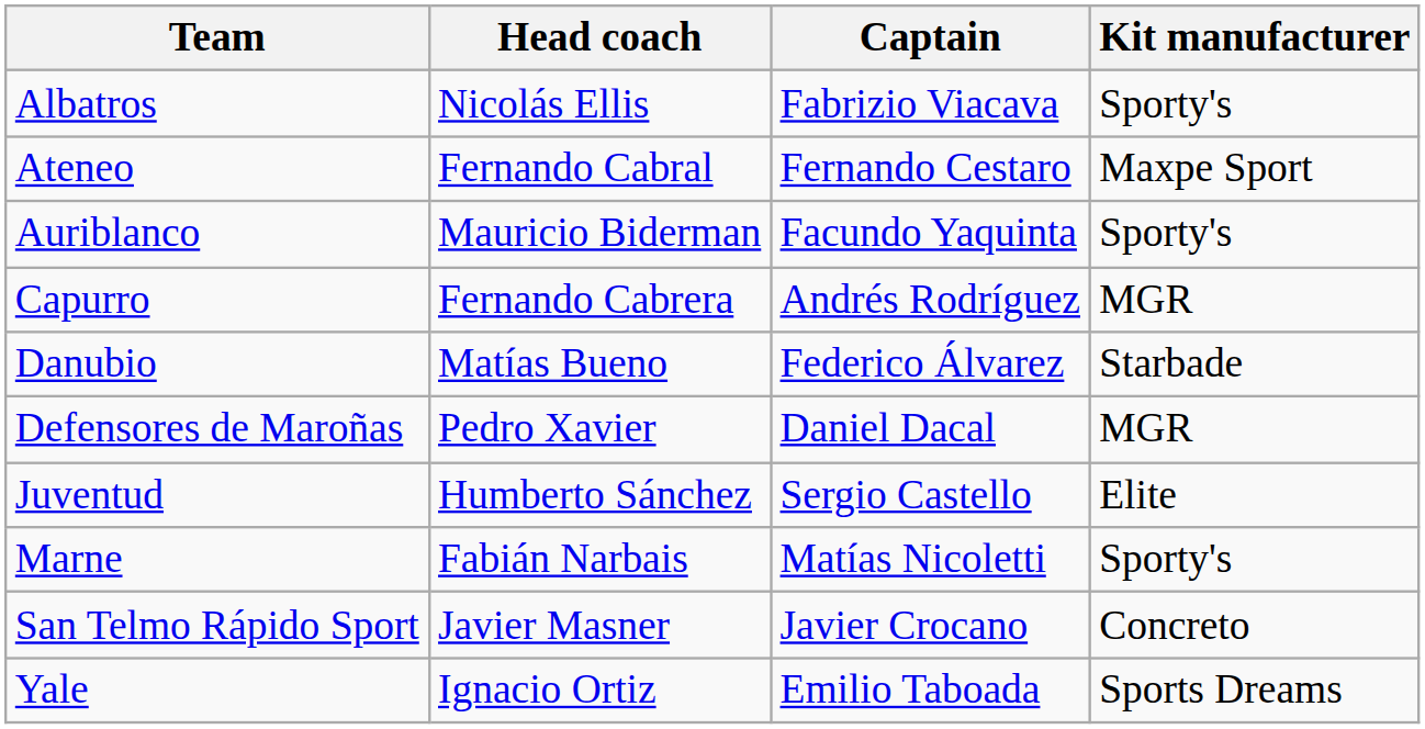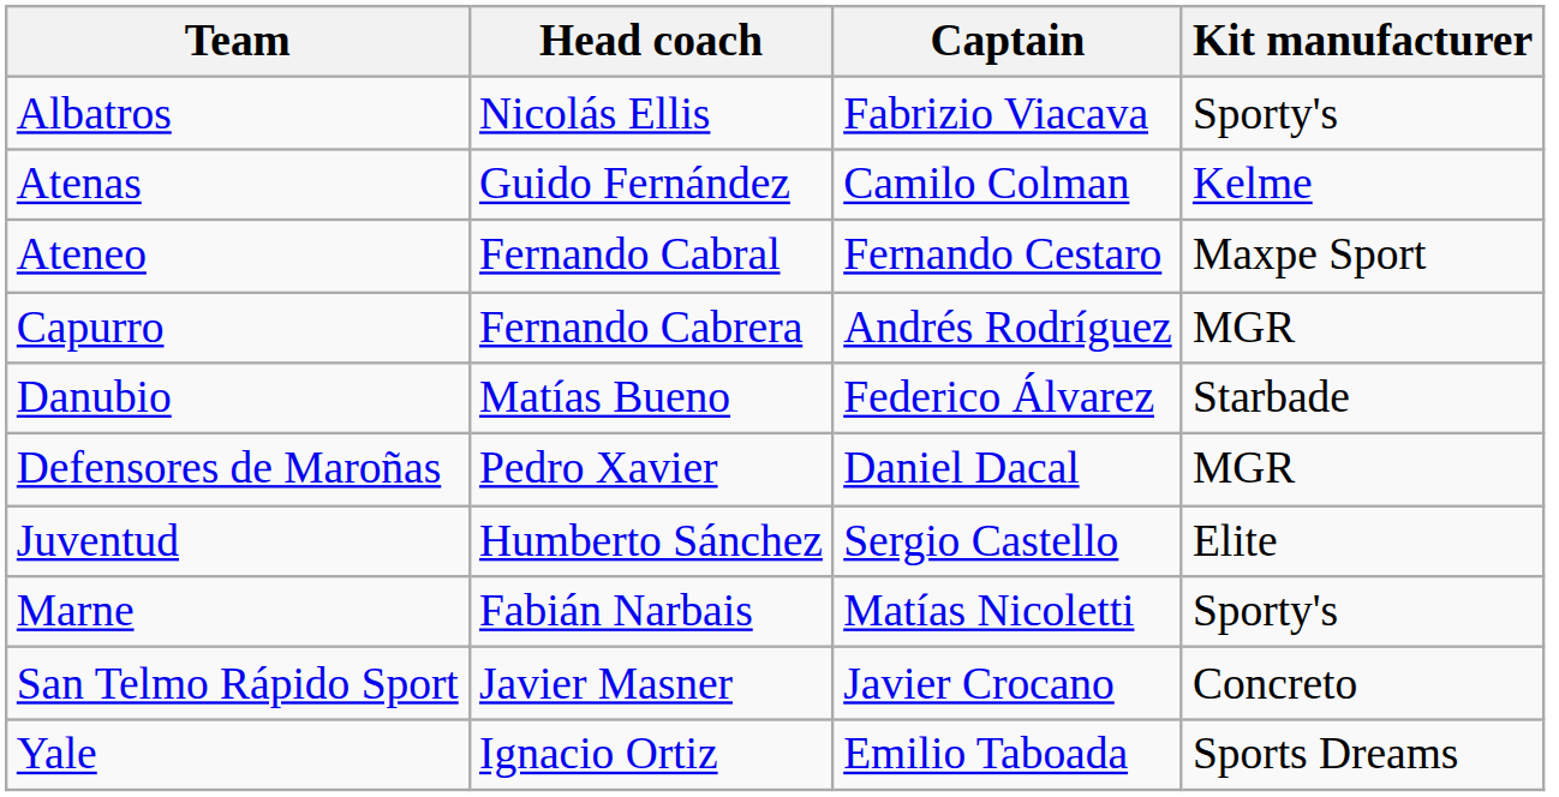+ row: Atenas | Guido Fernández | Camilo Colman | Kelme
- row: Auriblanco | Mauricio Biderman | Facundo Yaquinta | Sporty's
